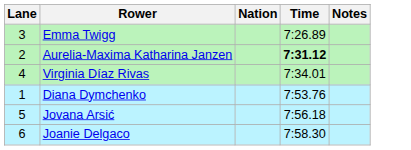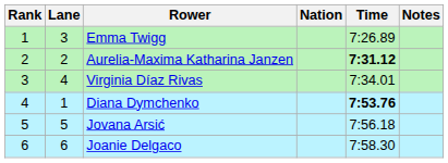+ column: Rank | 1 | 2 | 3 | 4 | 5 | 6
Diana Dymchenko | Time: normal -> bold
